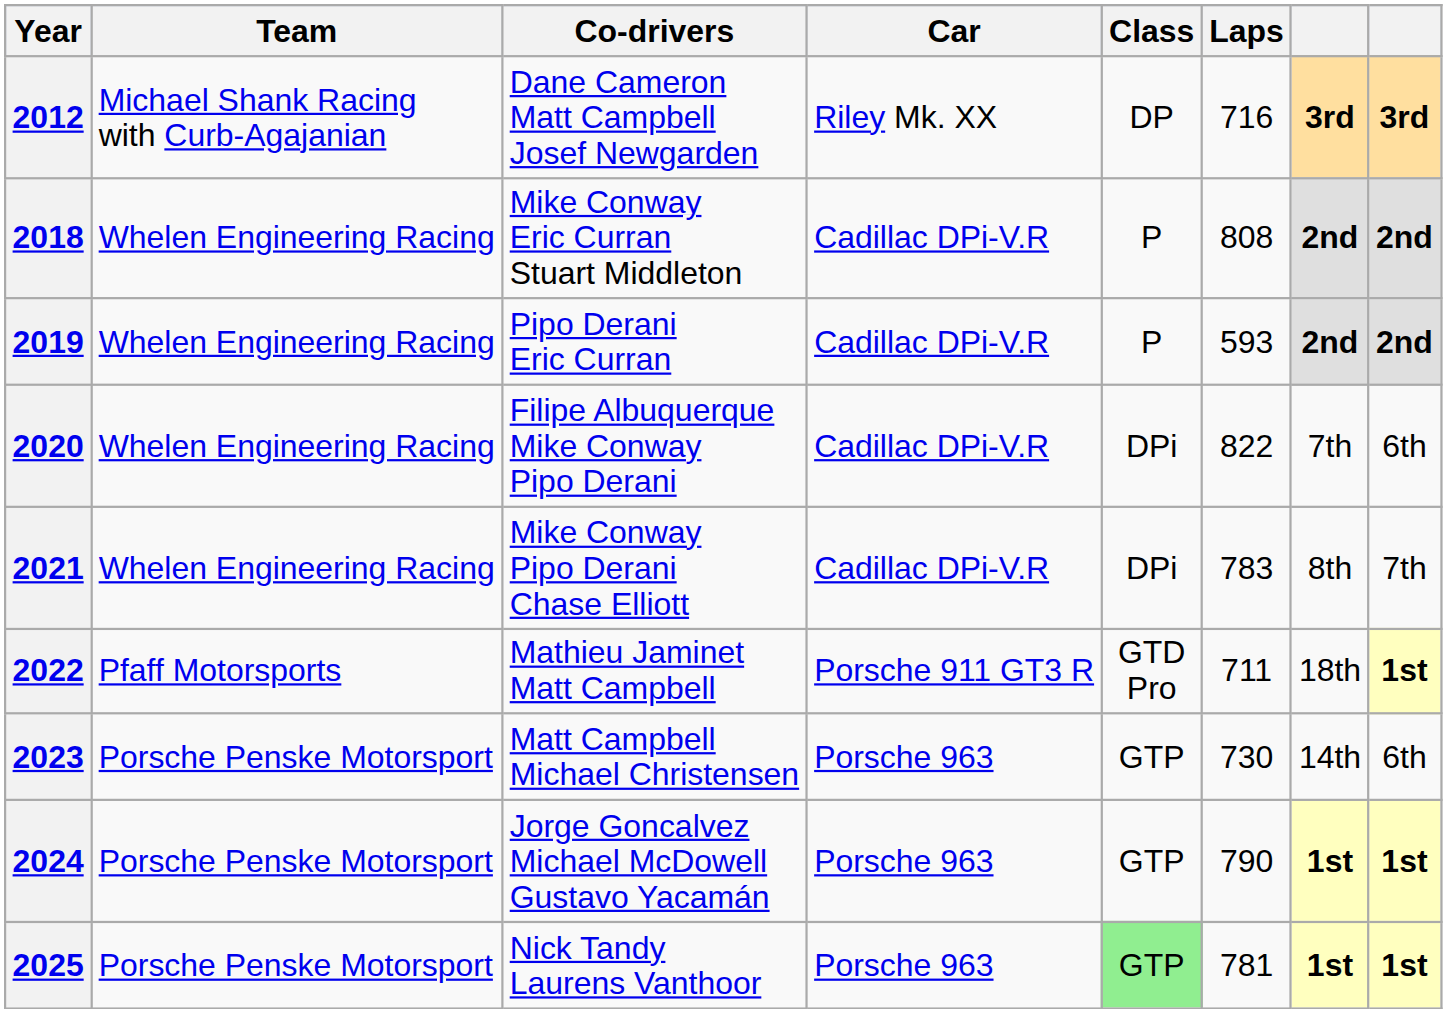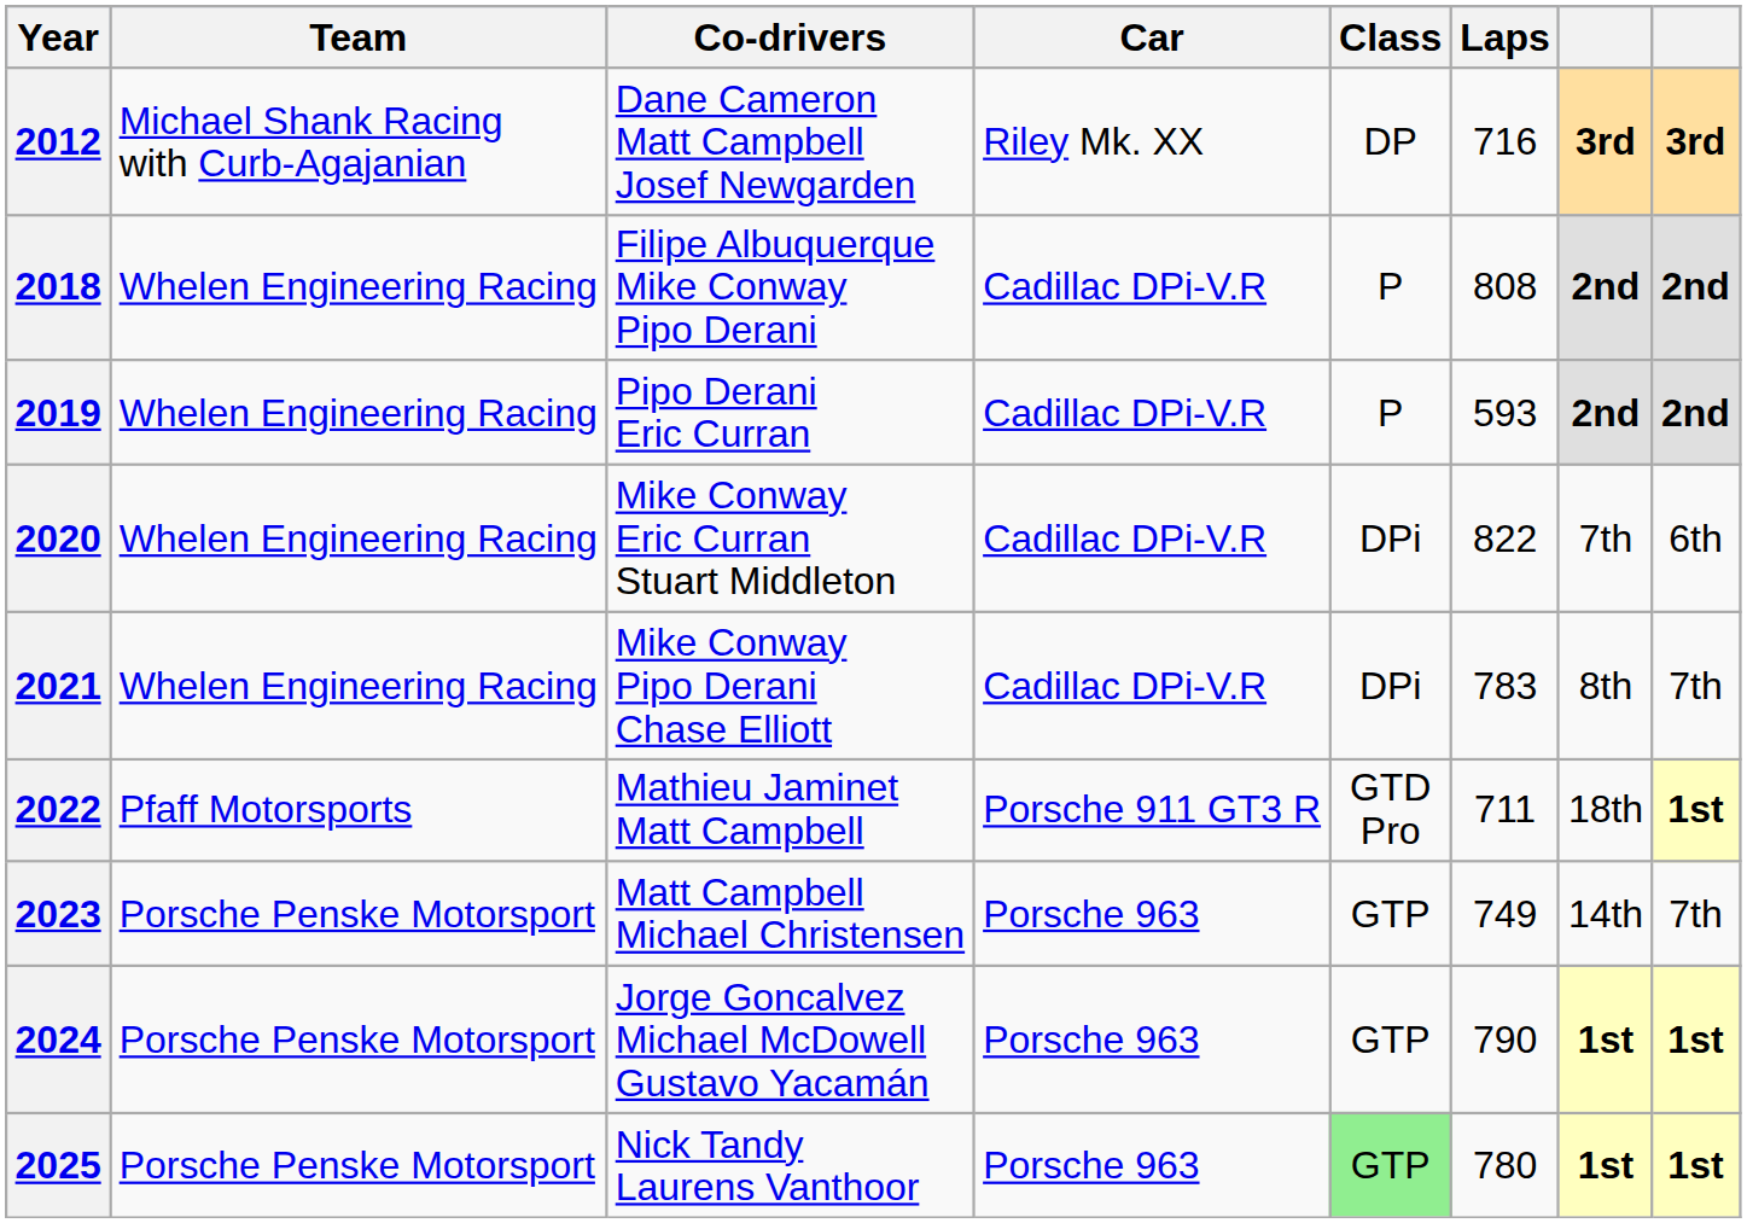2018 | Co-drivers: Mike Conway Eric Curran Stuart Middleton -> Filipe Albuquerque Mike Conway Pipo Derani
2020 | Co-drivers: Filipe Albuquerque Mike Conway Pipo Derani -> Mike Conway Eric Curran Stuart Middleton
2023 | Laps: 730 -> 749
2023 | column 8: 6th -> 7th
2025 | Laps: 781 -> 780
